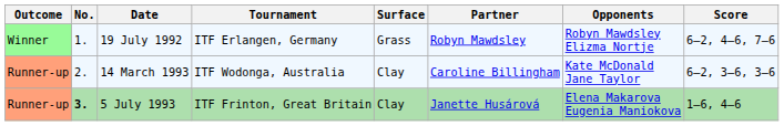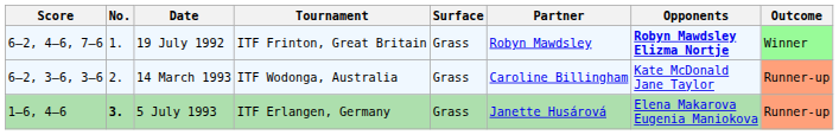columns swapped: Outcome <-> Score
19 July 1992 | Tournament: ITF Erlangen, Germany -> ITF Frinton, Great Britain
19 July 1992 | Opponents: normal -> bold
14 March 1993 | Surface: Clay -> Grass
5 July 1993 | Tournament: ITF Frinton, Great Britain -> ITF Erlangen, Germany
5 July 1993 | Surface: Clay -> Grass
